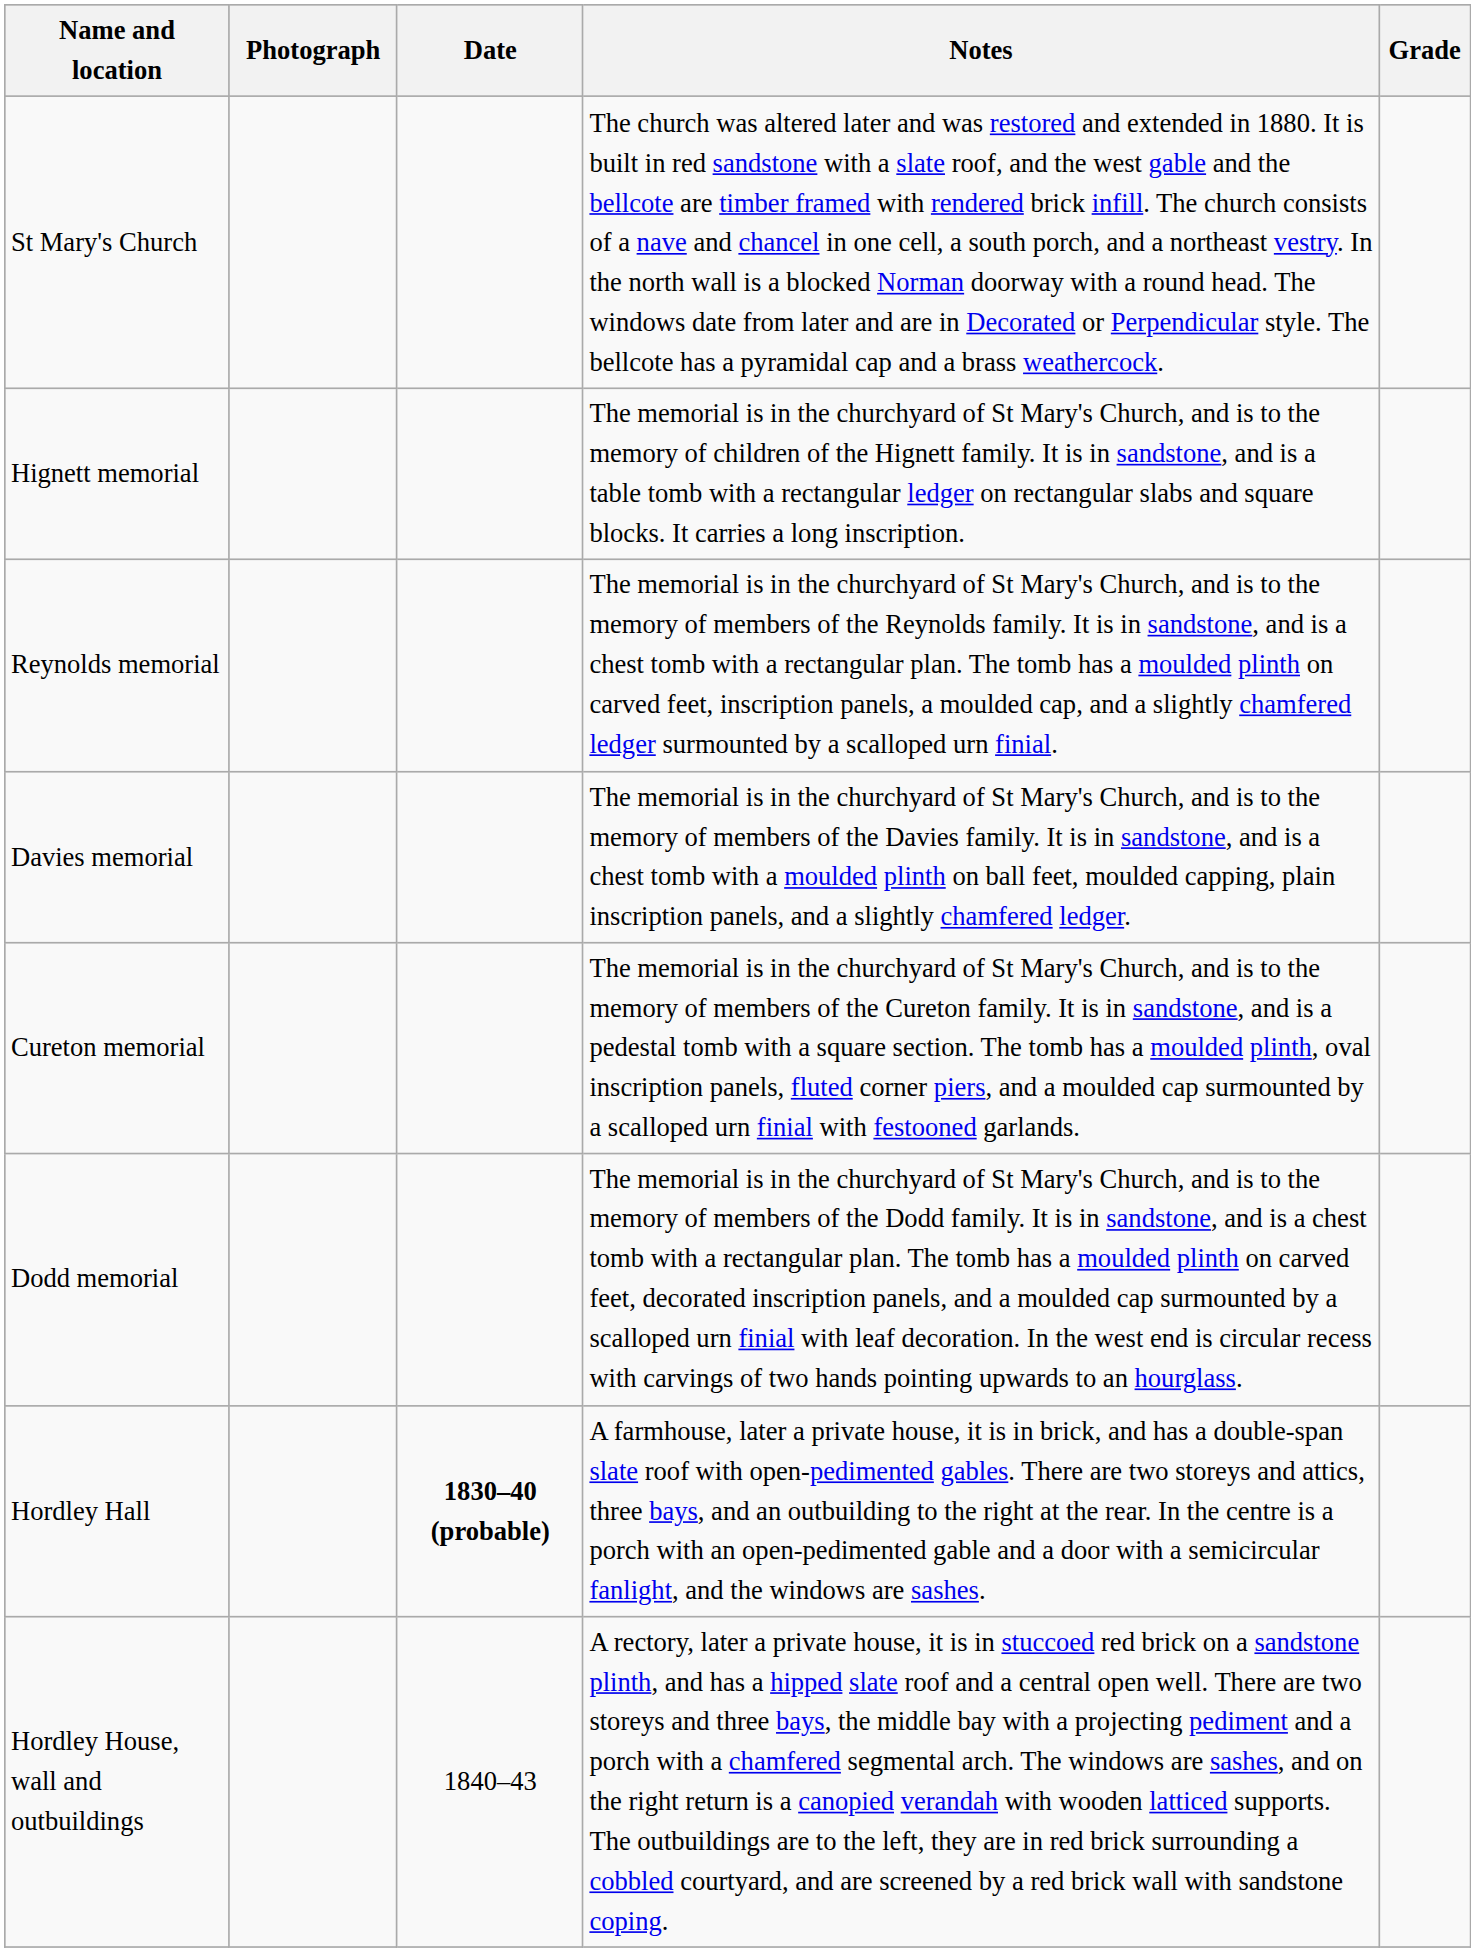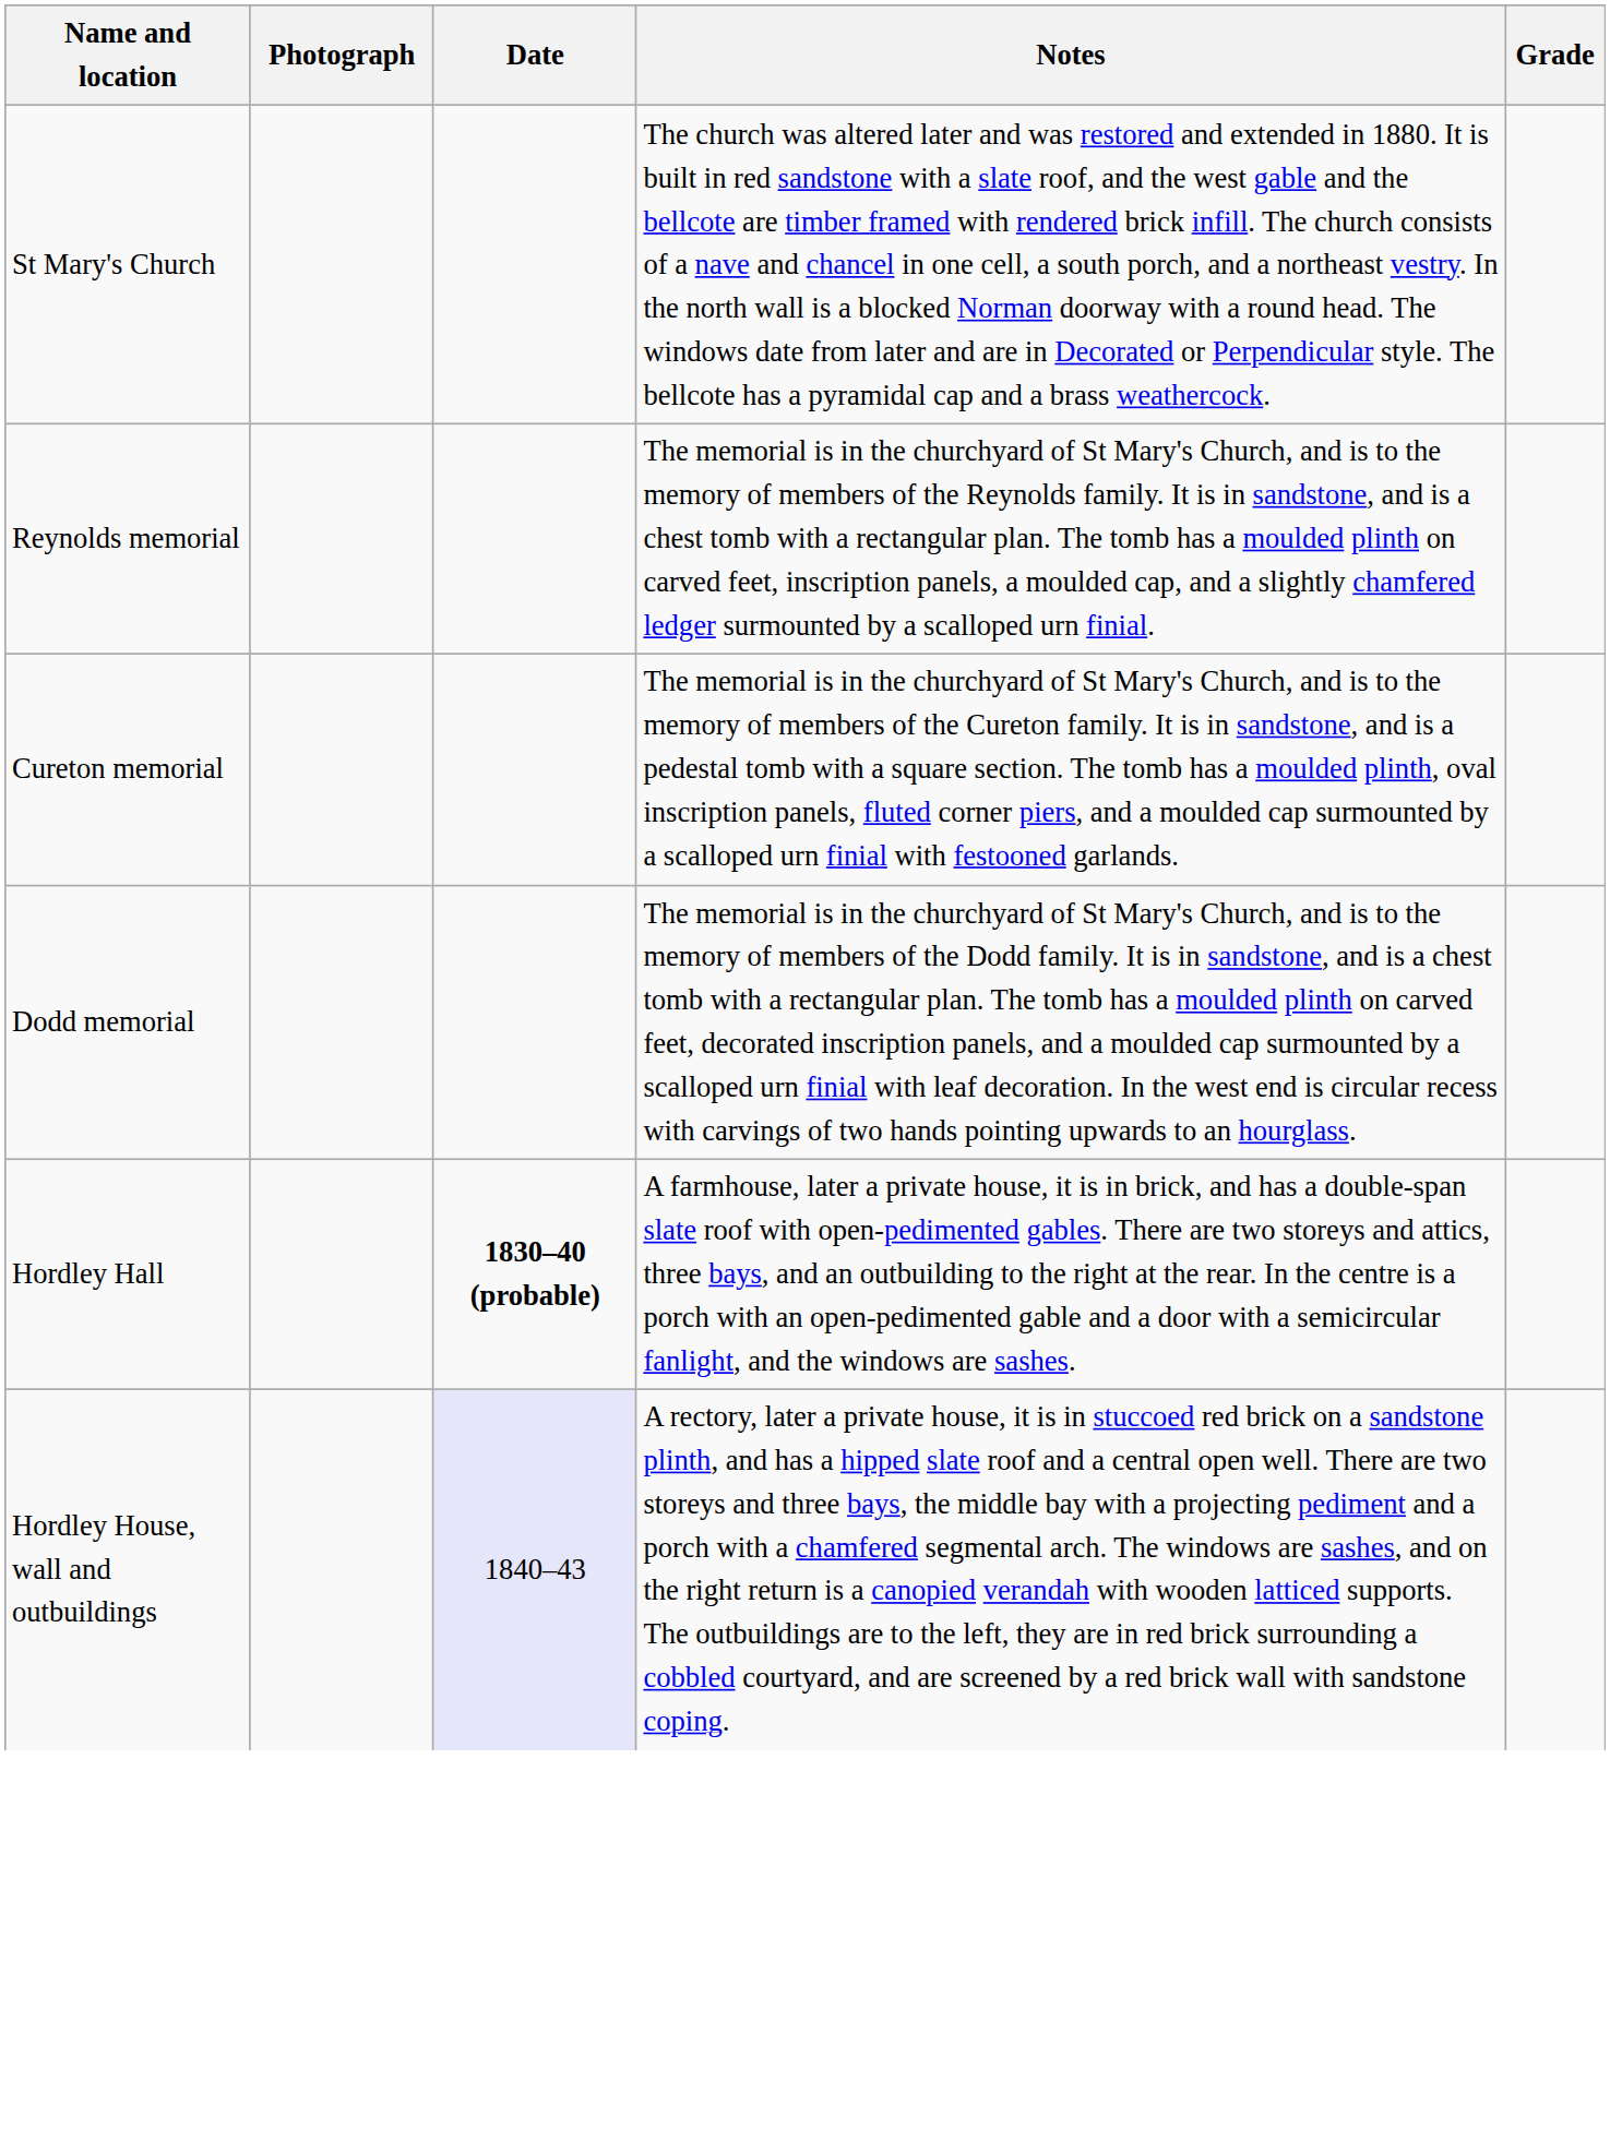- row: Hignett memorial | The memorial is in the churchyard of St Mary's Church, and is to the memory of children of the Hignett family. It is in sandstone, and is a table tomb with a rectangular ledger on rectangular slabs and square blocks. It carries a long inscription.
- row: Davies memorial | The memorial is in the churchyard of St Mary's Church, and is to the memory of members of the Davies family. It is in sandstone, and is a chest tomb with a moulded plinth on ball feet, moulded capping, plain inscription panels, and a slightly chamfered ledger.
Hordley House, wall and outbuildings | Date: no background -> lavender background
